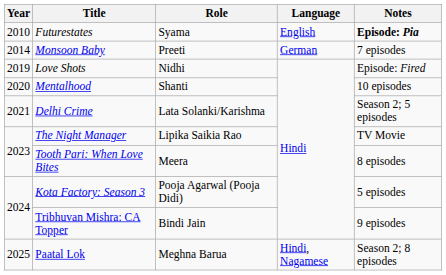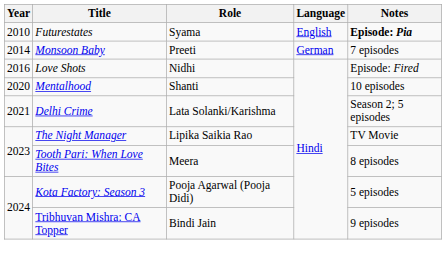Love Shots | Year: 2019 -> 2016
- row: 2025 | Paatal Lok | Meghna Barua | Hindi, Nagamese | Season 2; 8 episodes
